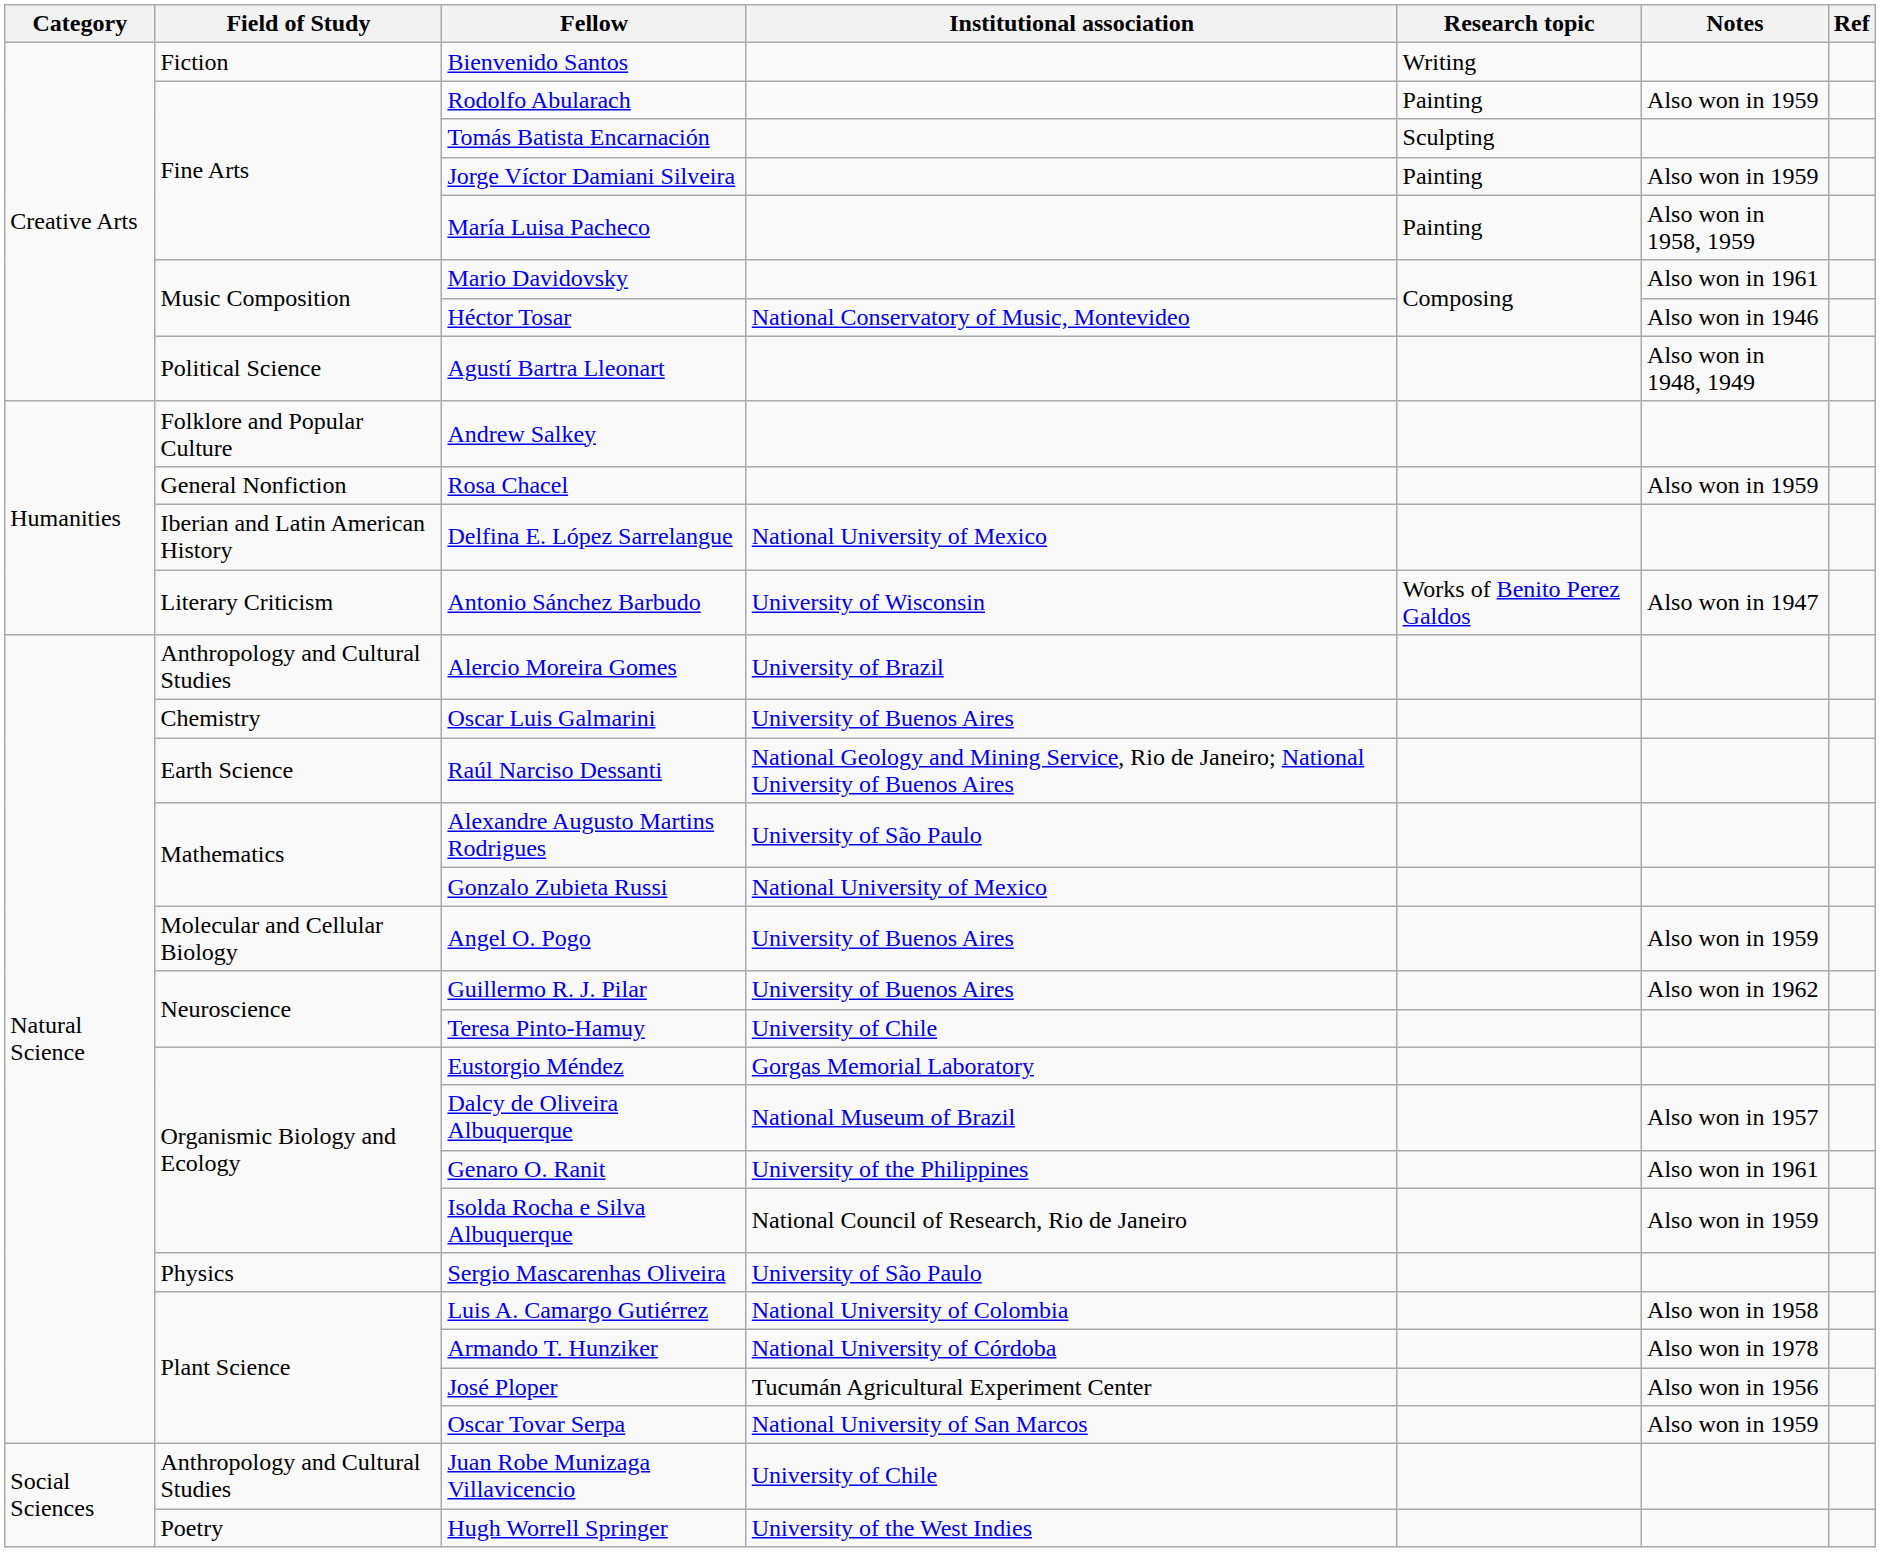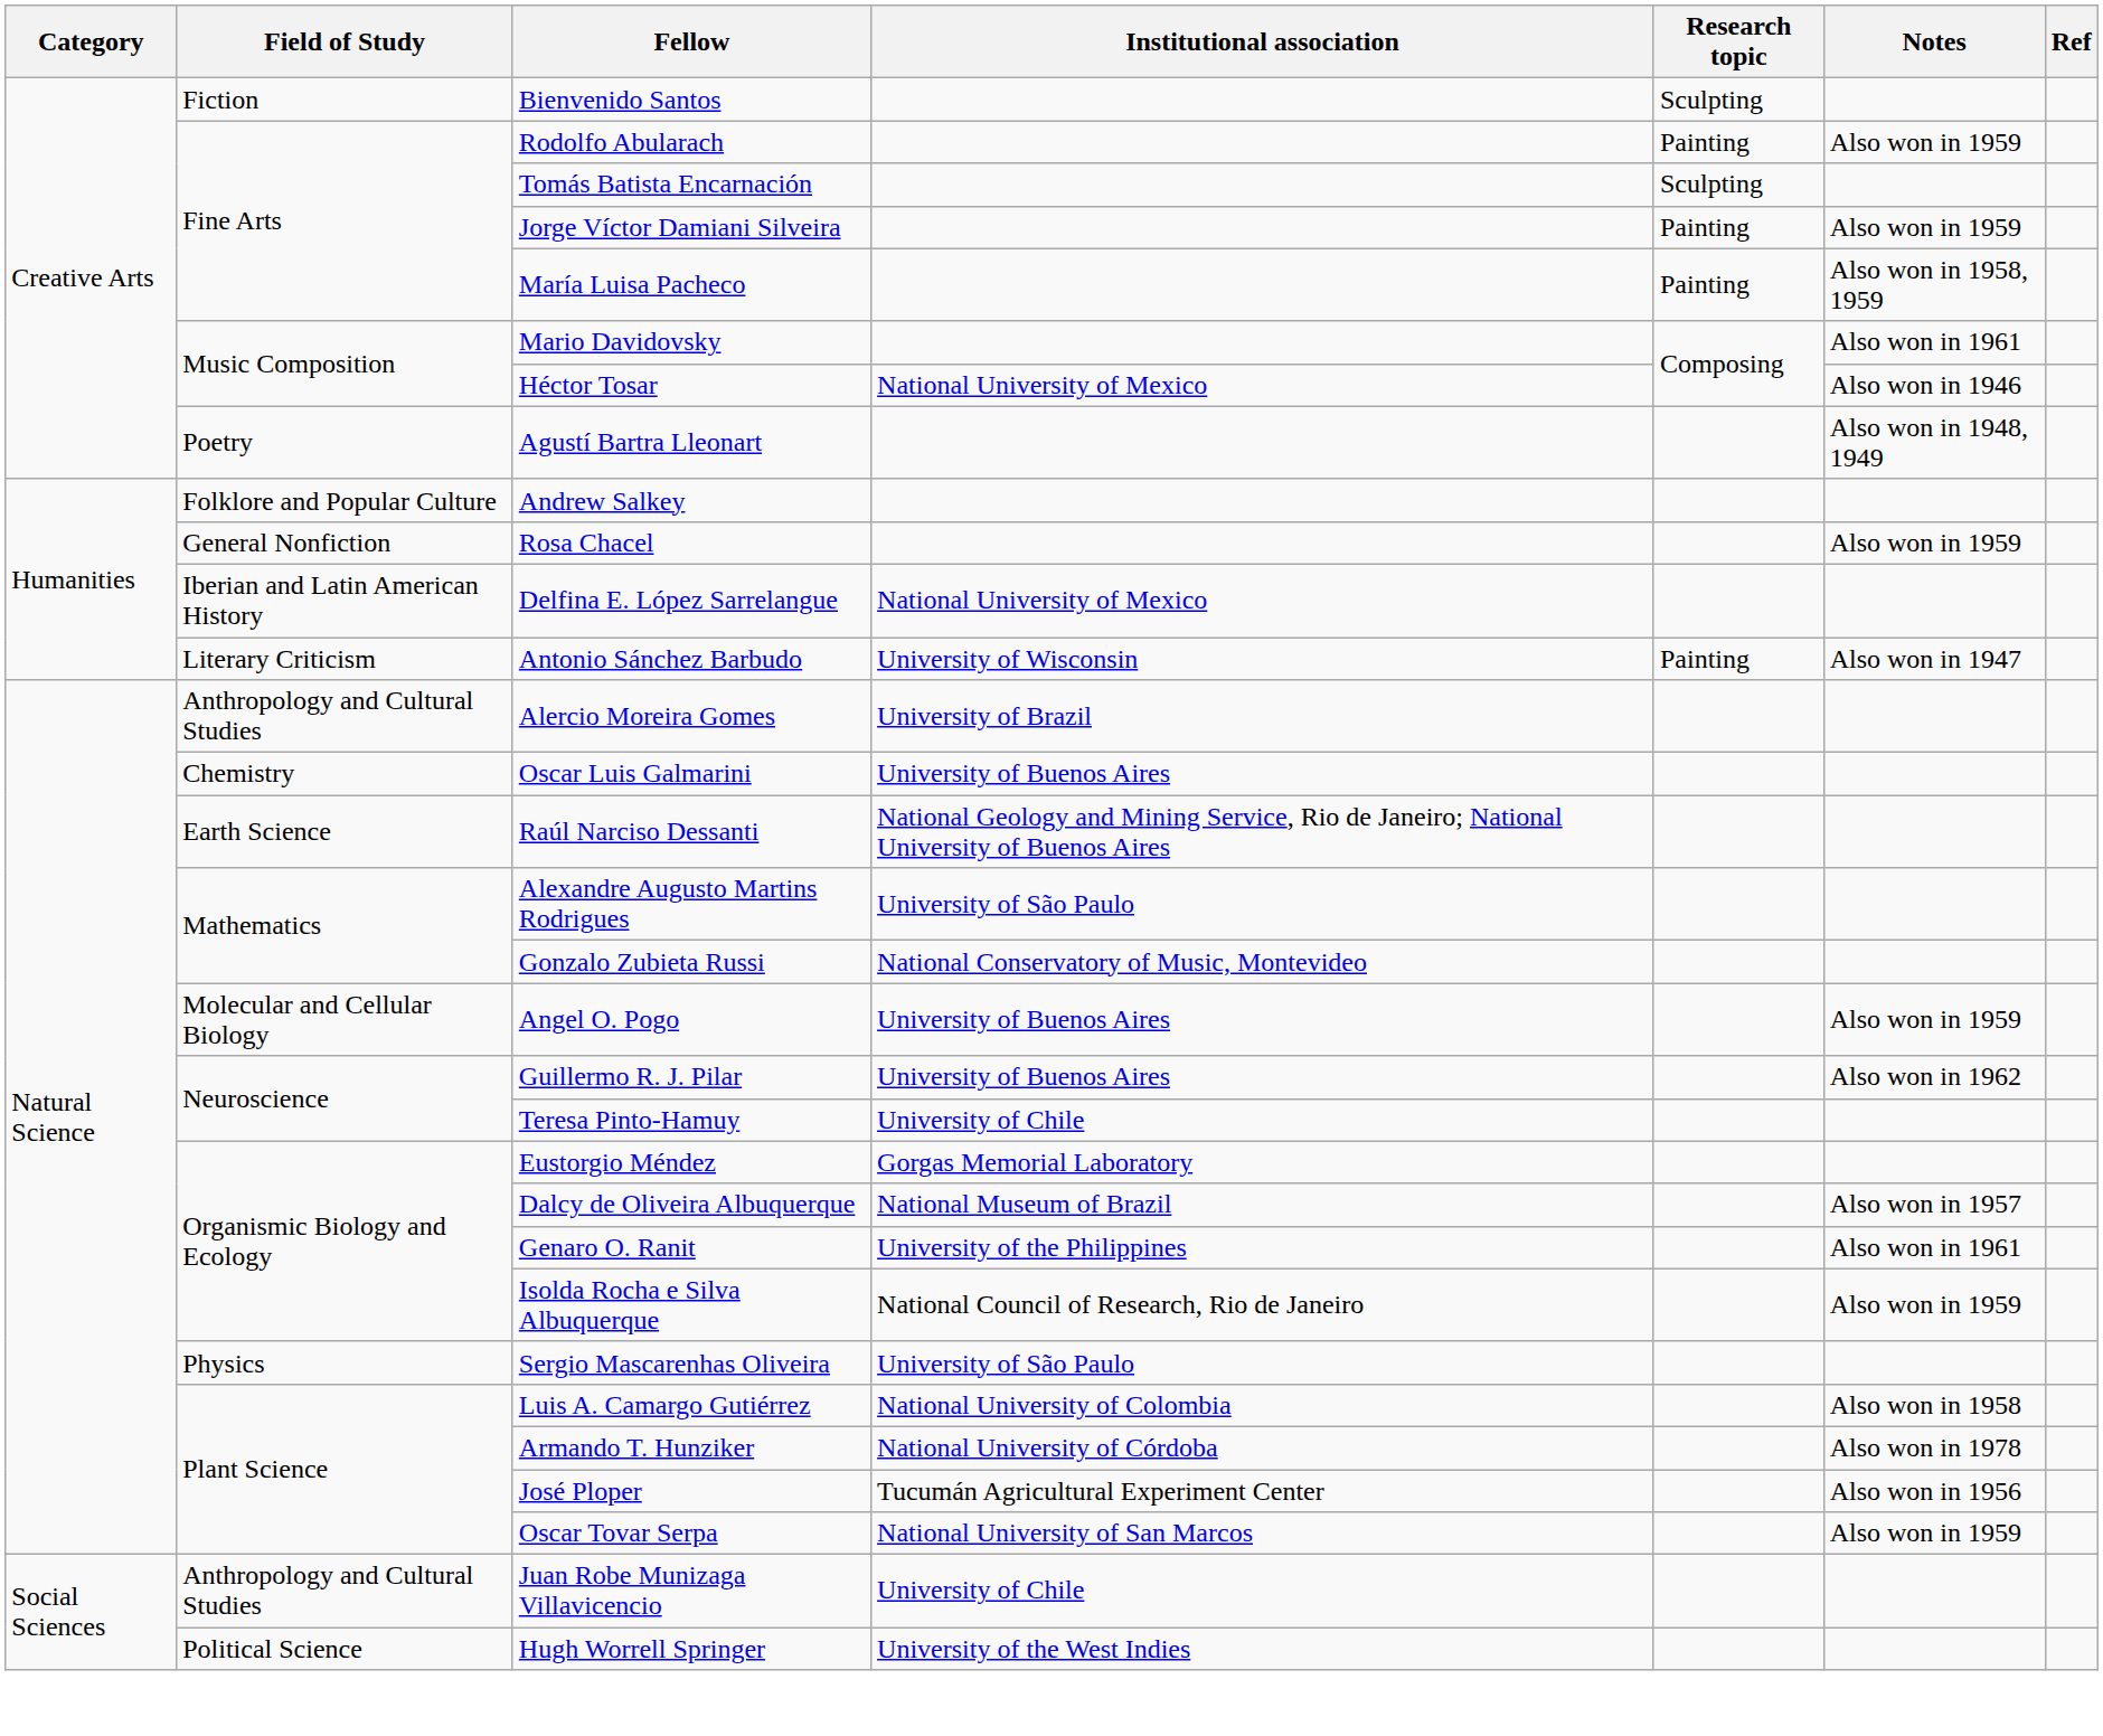Bienvenido Santos | Research topic: Writing -> Sculpting
Héctor Tosar | Institutional association: National Conservatory of Music, Montevideo -> National University of Mexico
Agustí Bartra Lleonart | Field of Study: Political Science -> Poetry
Antonio Sánchez Barbudo | Research topic: Works of Benito Perez Galdos -> Painting
Gonzalo Zubieta Russi | Institutional association: National University of Mexico -> National Conservatory of Music, Montevideo
Hugh Worrell Springer | Field of Study: Poetry -> Political Science
